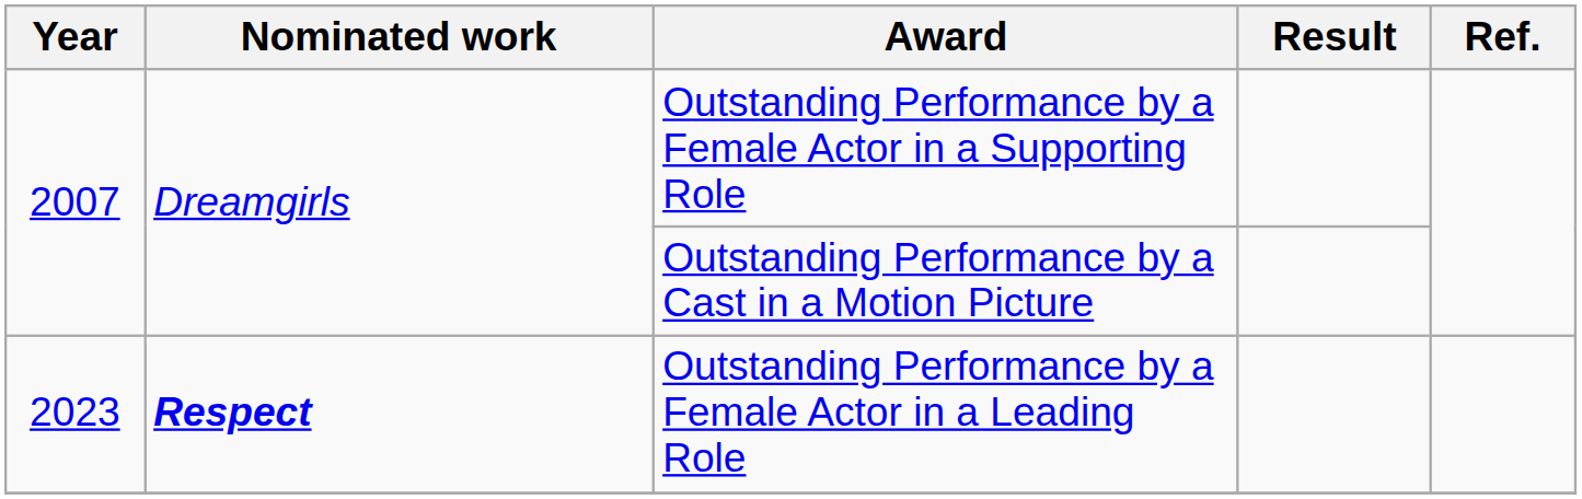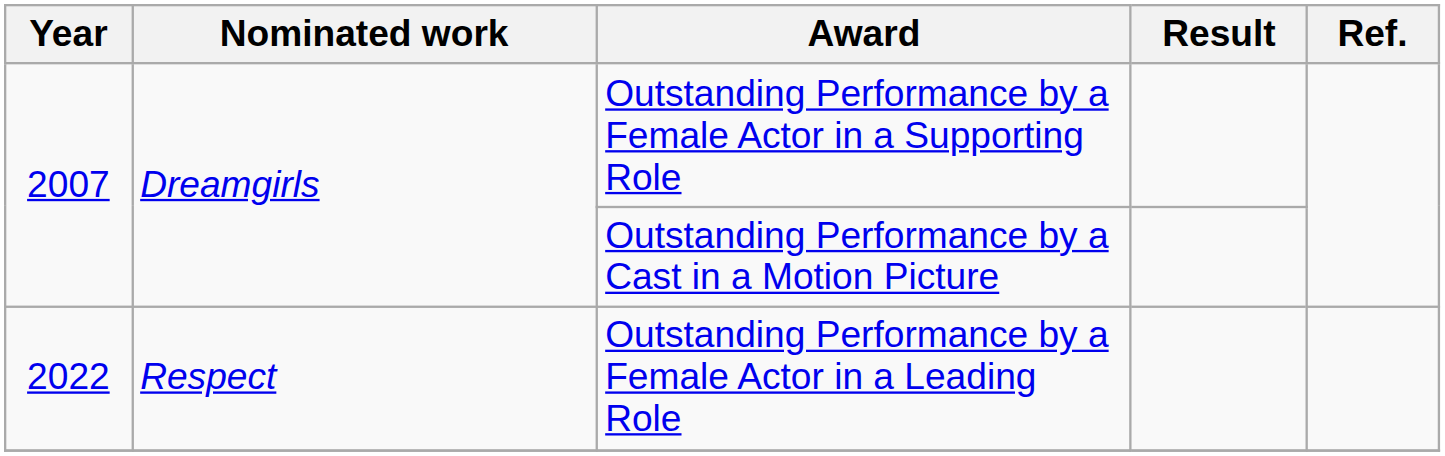Outstanding Performance by a Female Actor in a Leading Role | Year: 2023 -> 2022
Outstanding Performance by a Female Actor in a Leading Role | Nominated work: bold -> normal
